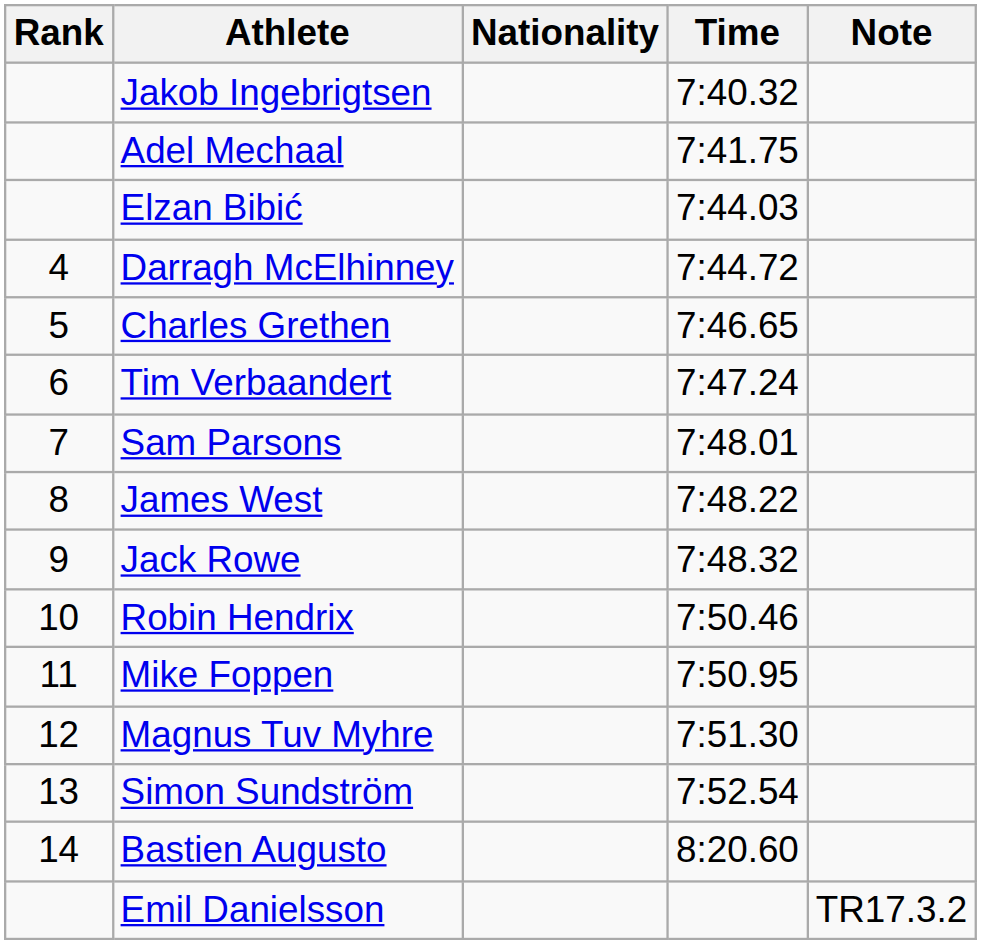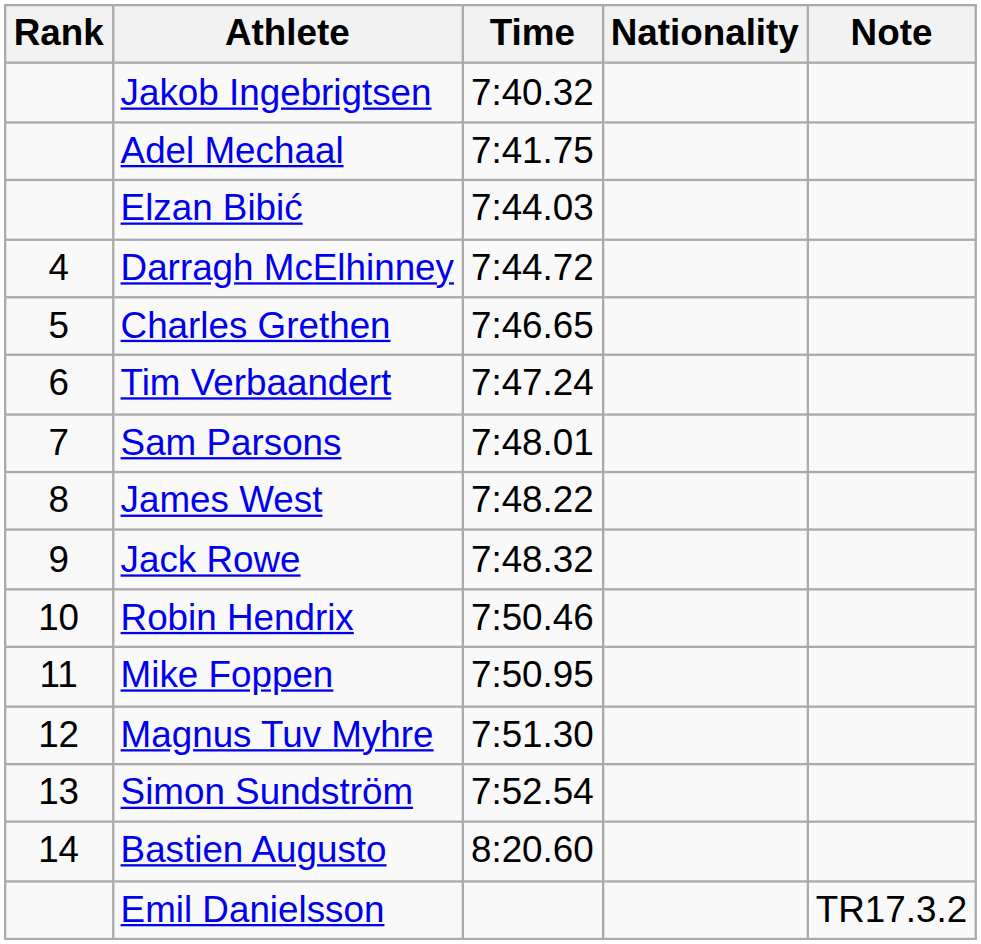columns swapped: Nationality <-> Time
